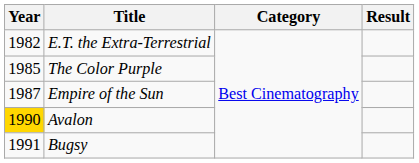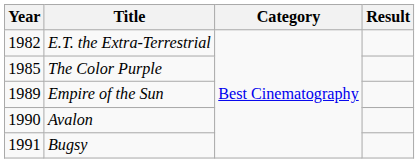Empire of the Sun | Year: 1987 -> 1989
Avalon | Year: gold background -> no background
